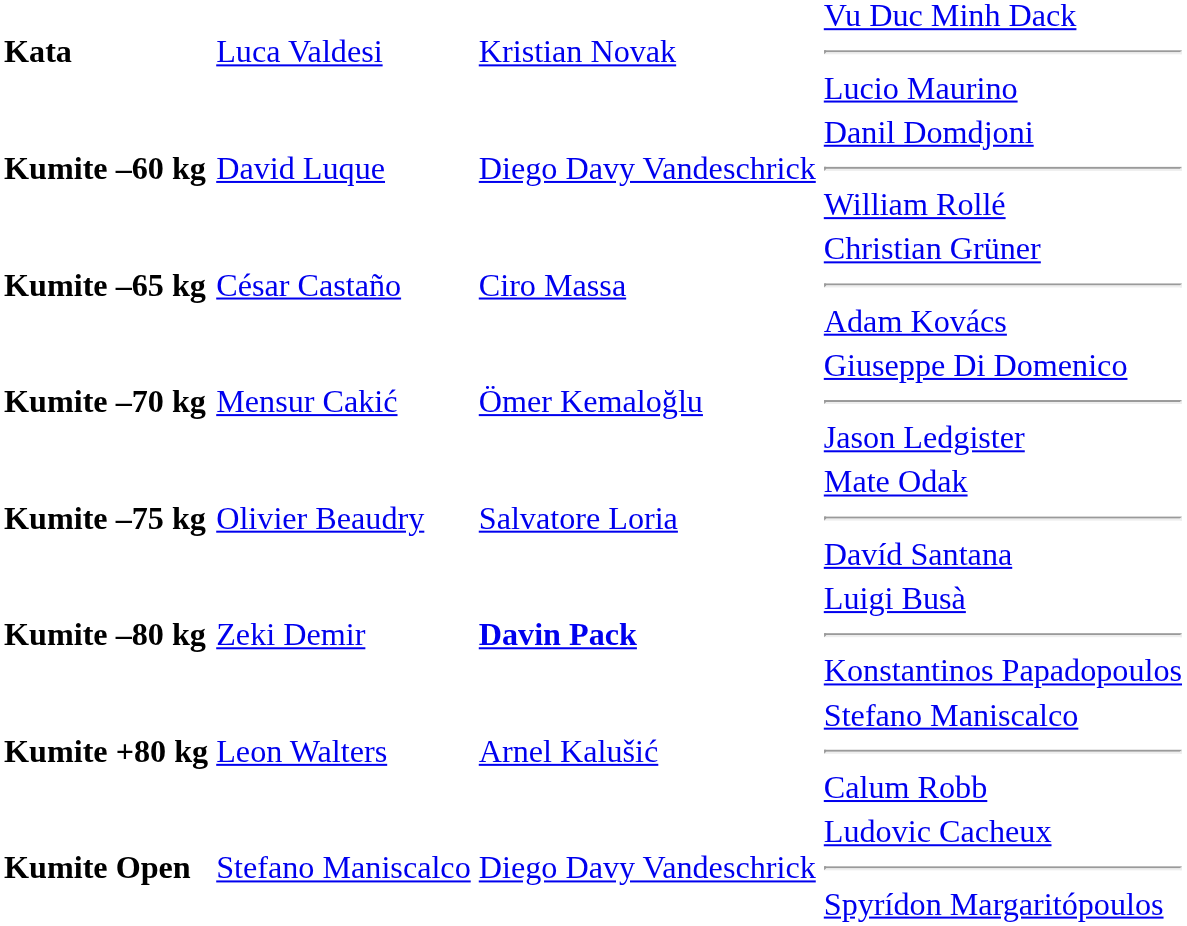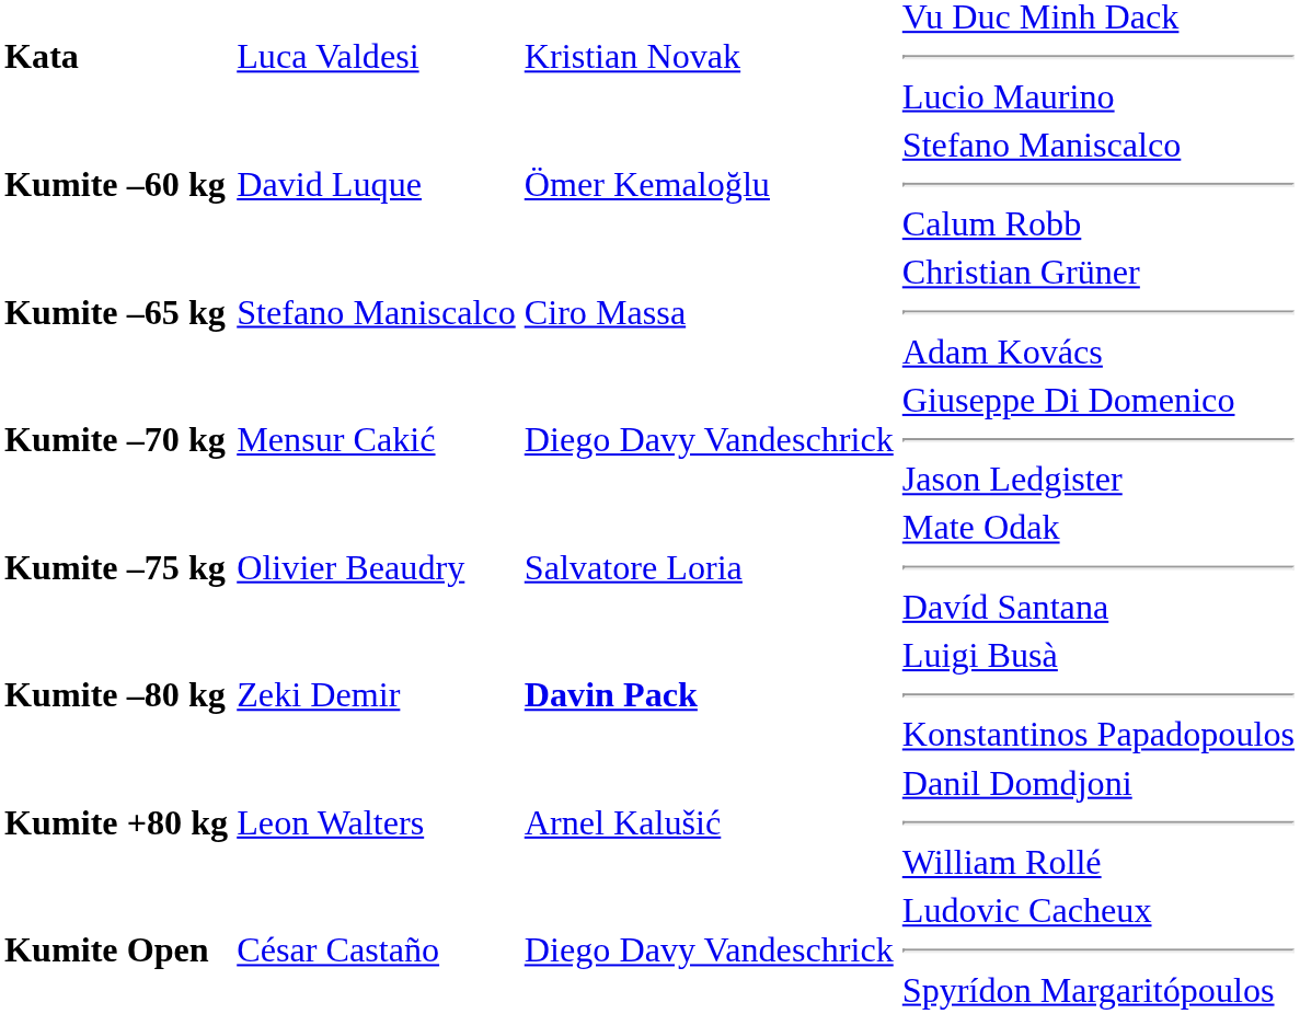Kumite –60 kg | column 3: Diego Davy Vandeschrick -> Ömer Kemaloğlu
Kumite –60 kg | column 4: Danil Domdjoni William Rollé -> Stefano Maniscalco Calum Robb
Kumite –65 kg | column 2: César Castaño -> Stefano Maniscalco
Kumite –70 kg | column 3: Ömer Kemaloğlu -> Diego Davy Vandeschrick
Kumite +80 kg | column 4: Stefano Maniscalco Calum Robb -> Danil Domdjoni William Rollé
Kumite Open | column 2: Stefano Maniscalco -> César Castaño
